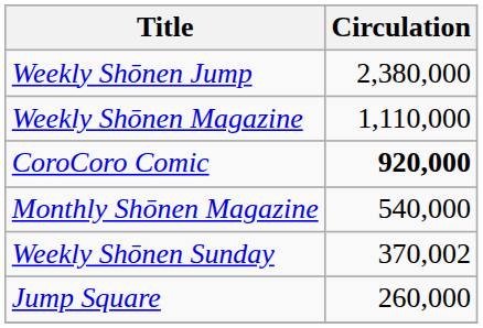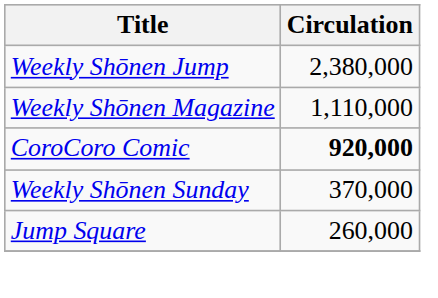- row: Monthly Shōnen Magazine | 540,000
Weekly Shōnen Sunday | Circulation: 370,002 -> 370,000
